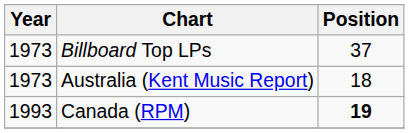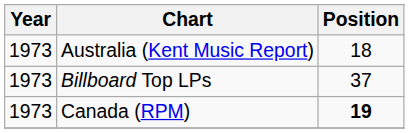rows swapped: Billboard Top LPs <-> Australia (Kent Music Report)
Canada (RPM) | Year: 1993 -> 1973
